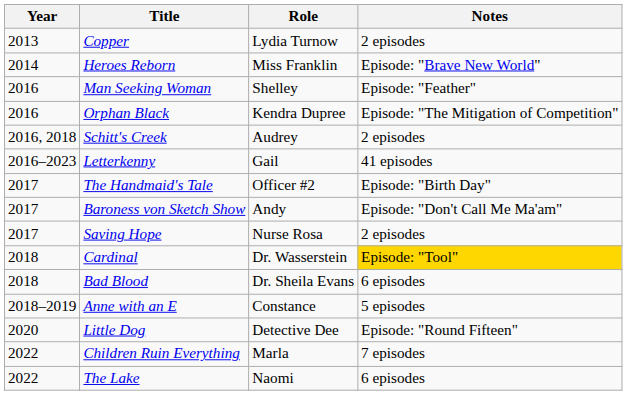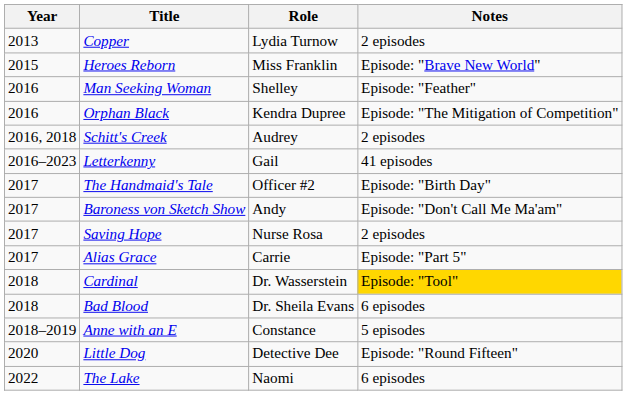Heroes Reborn | Year: 2014 -> 2015
+ row: 2017 | Alias Grace | Carrie | Episode: "Part 5"
- row: 2022 | Children Ruin Everything | Marla | 7 episodes
